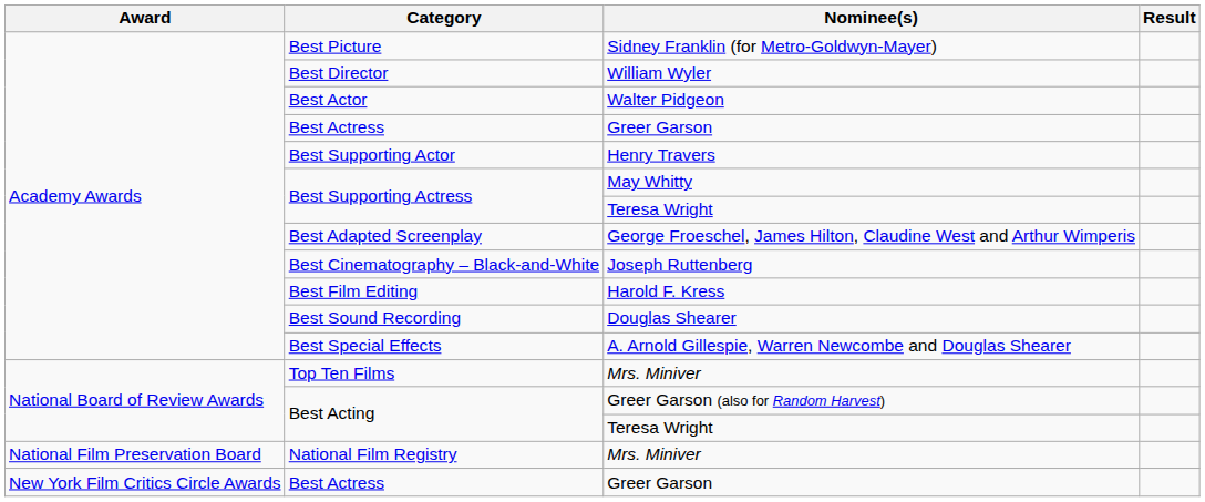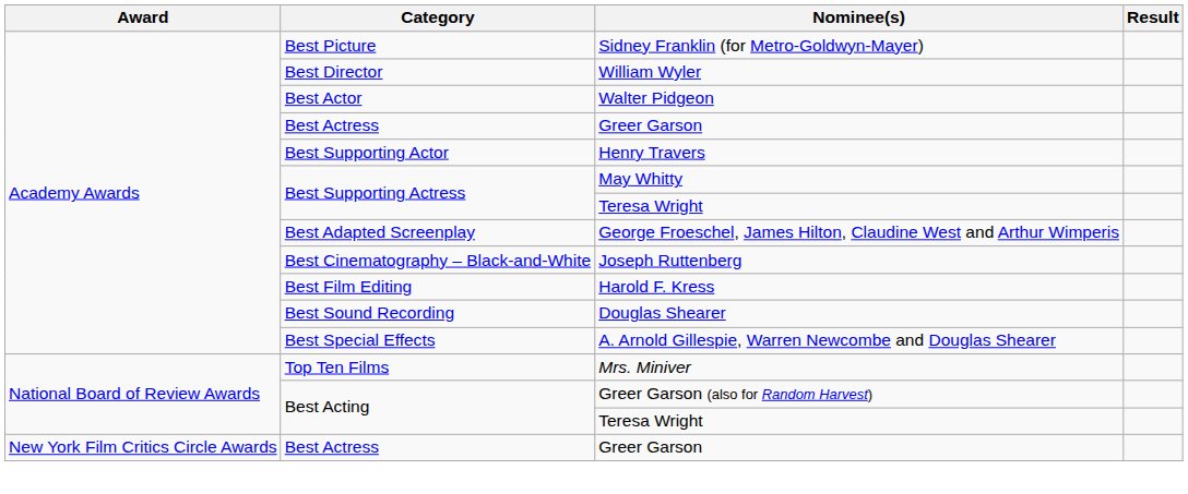- row: National Film Preservation Board | National Film Registry | Mrs. Miniver
